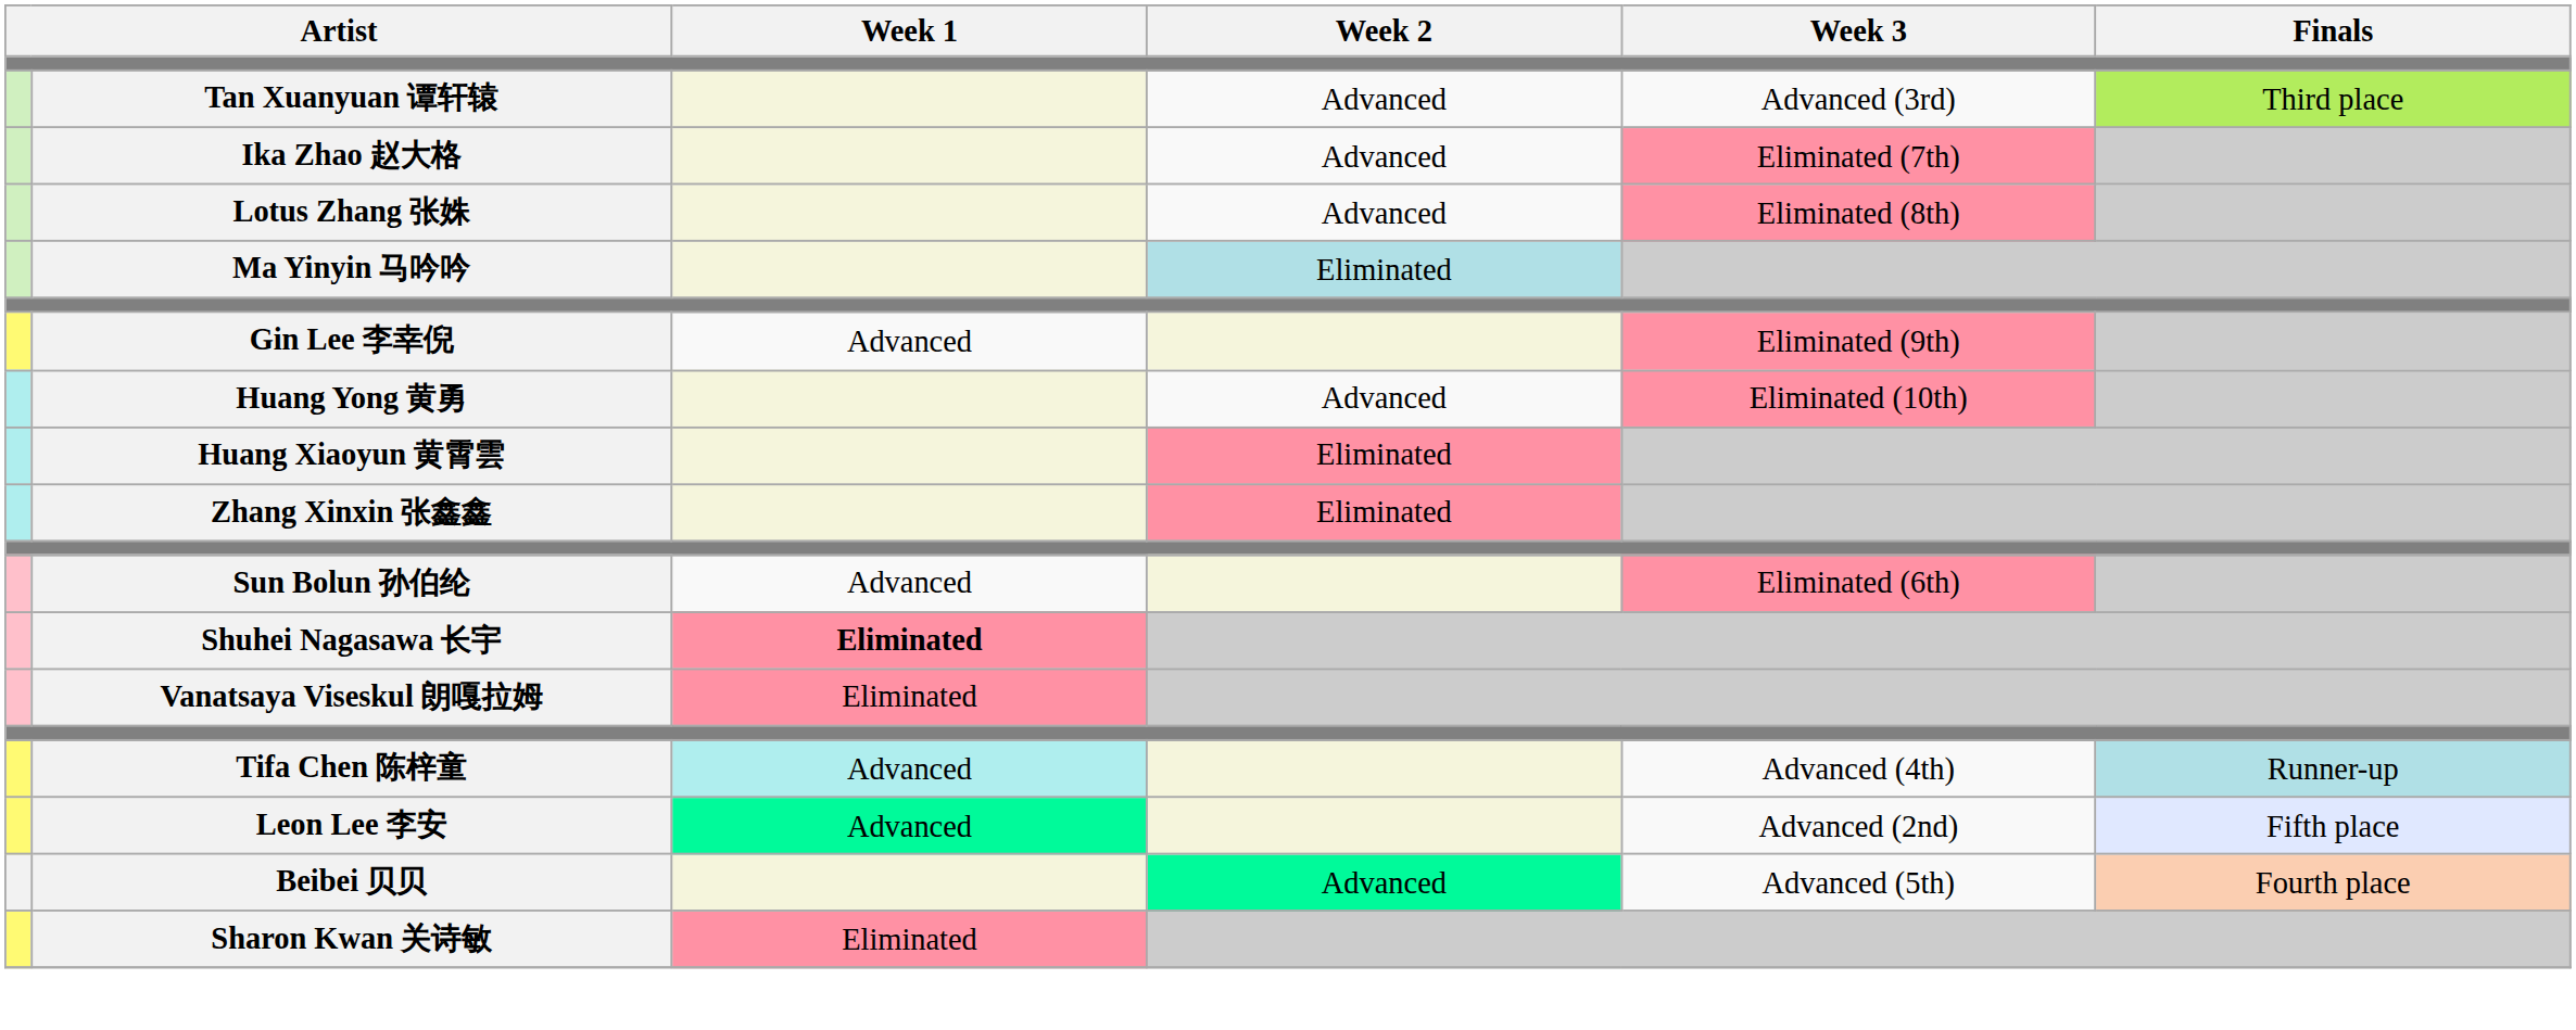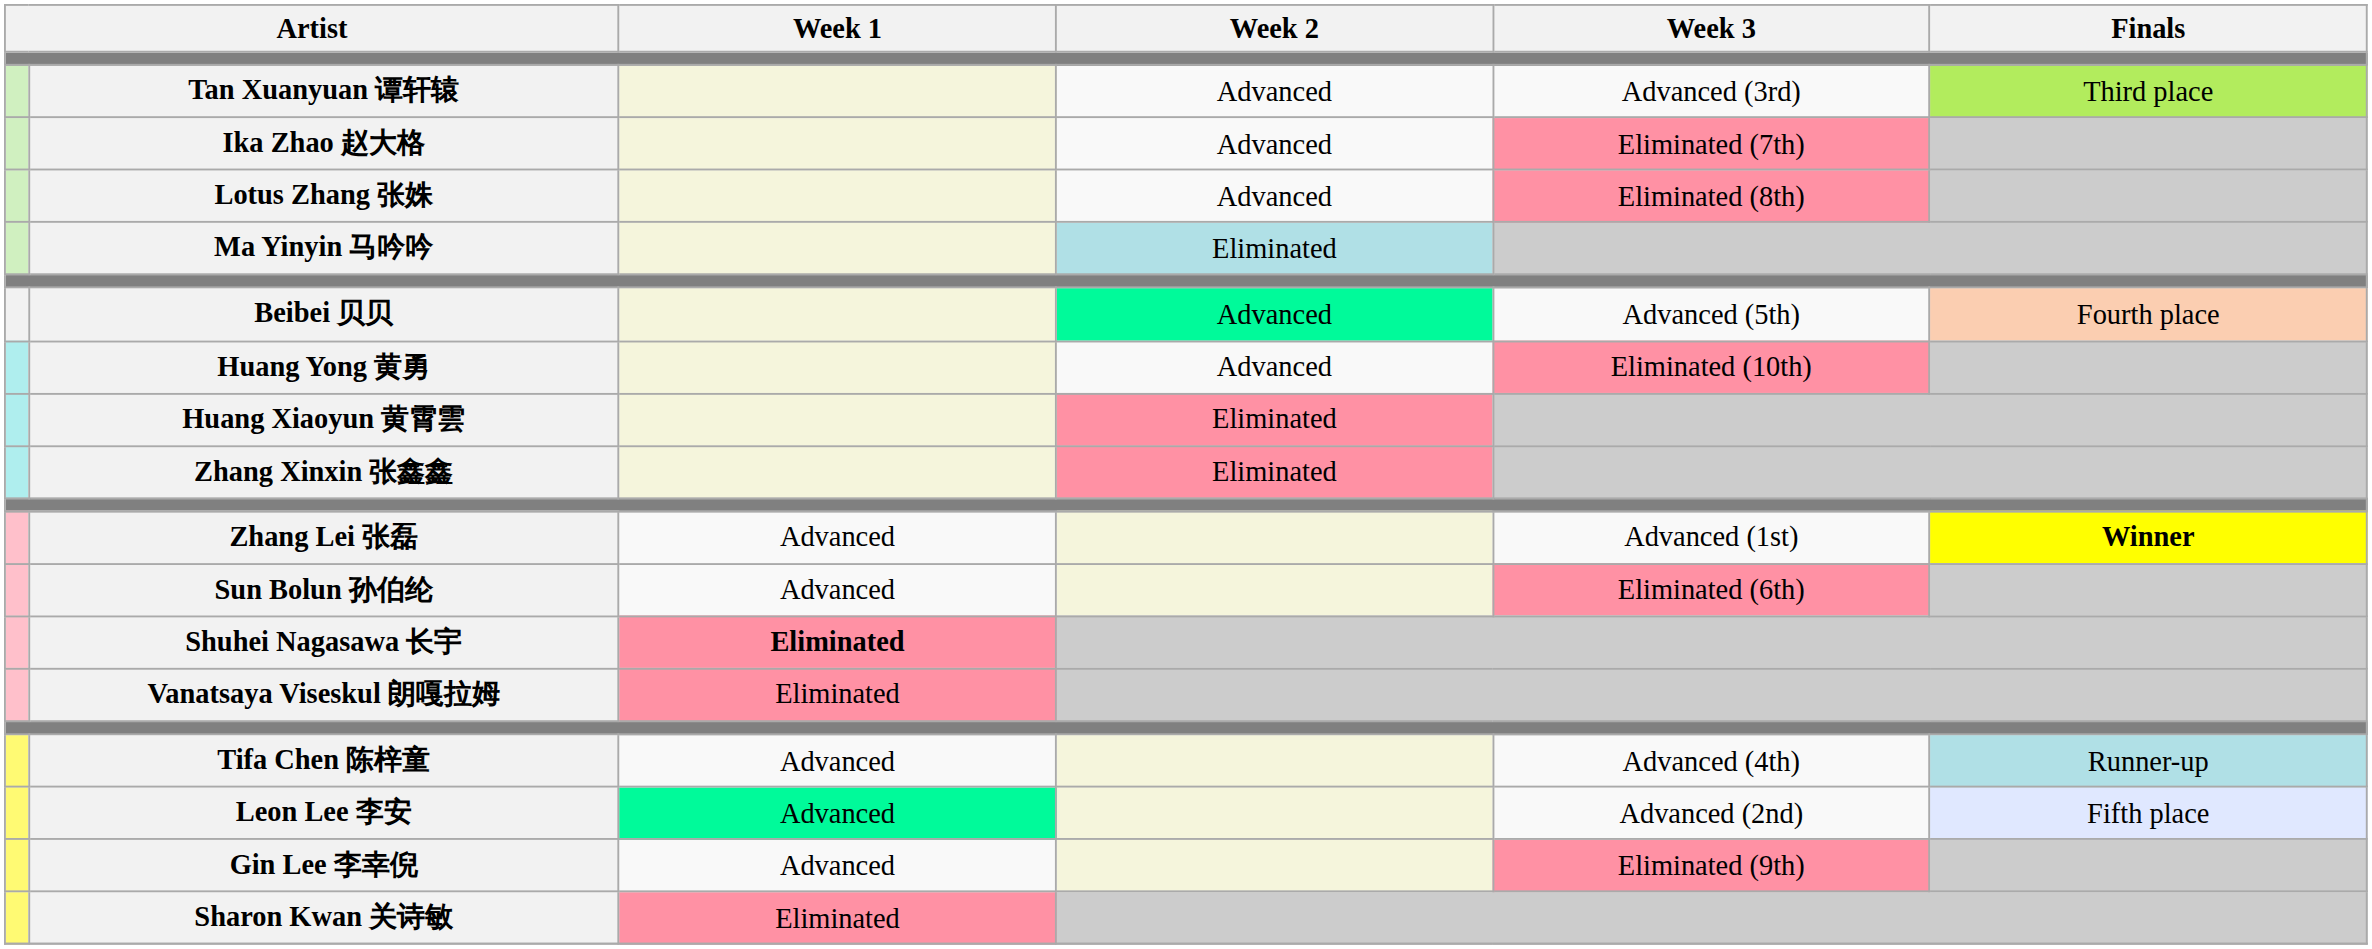rows swapped: Beibei 贝贝 <-> Gin Lee 李幸倪
+ row: Zhang Lei 张磊 | Advanced | Advanced (1st) | Winner
Tifa Chen 陈梓童 | Week 1: paleturquoise background -> no background
